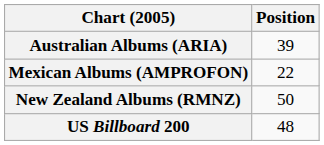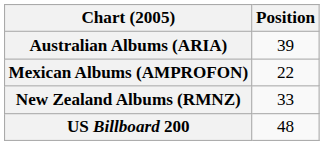New Zealand Albums (RMNZ) | Position: 50 -> 33
